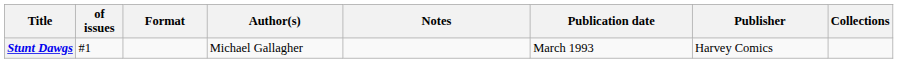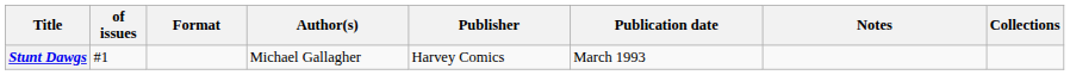columns swapped: Publisher <-> Notes
